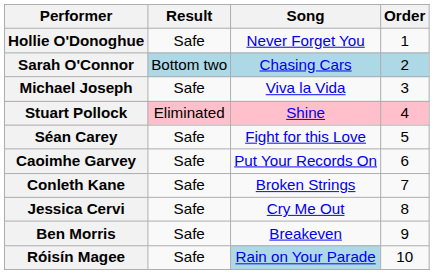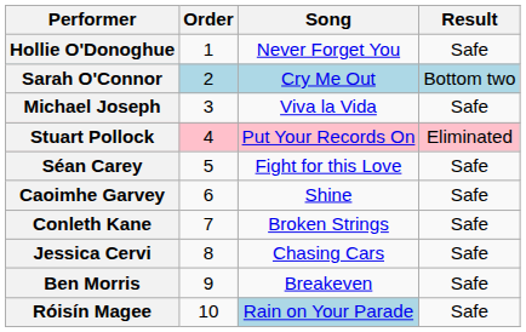columns swapped: Order <-> Result
Sarah O'Connor | Song: Chasing Cars -> Cry Me Out
Stuart Pollock | Song: Shine -> Put Your Records On
Caoimhe Garvey | Song: Put Your Records On -> Shine
Jessica Cervi | Song: Cry Me Out -> Chasing Cars
